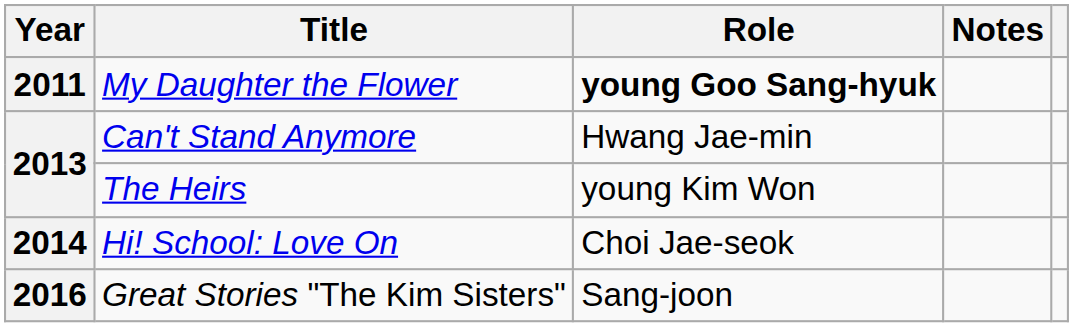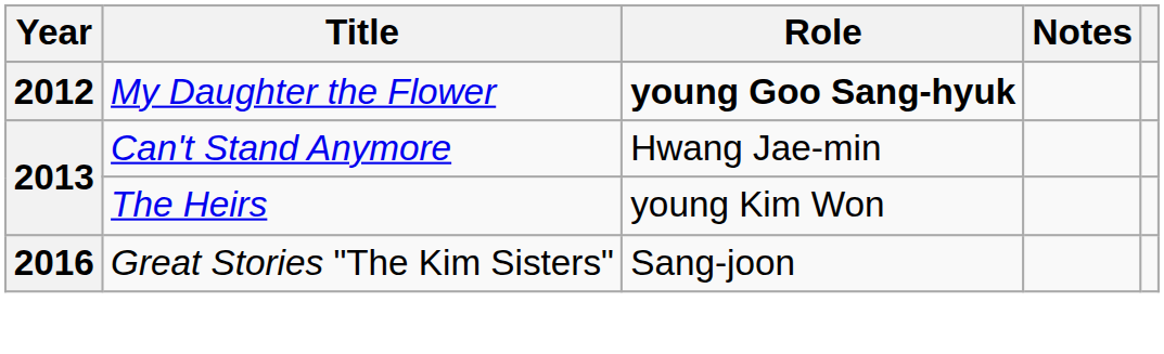My Daughter the Flower | Year: 2011 -> 2012
- row: 2014 | Hi! School: Love On | Choi Jae-seok
